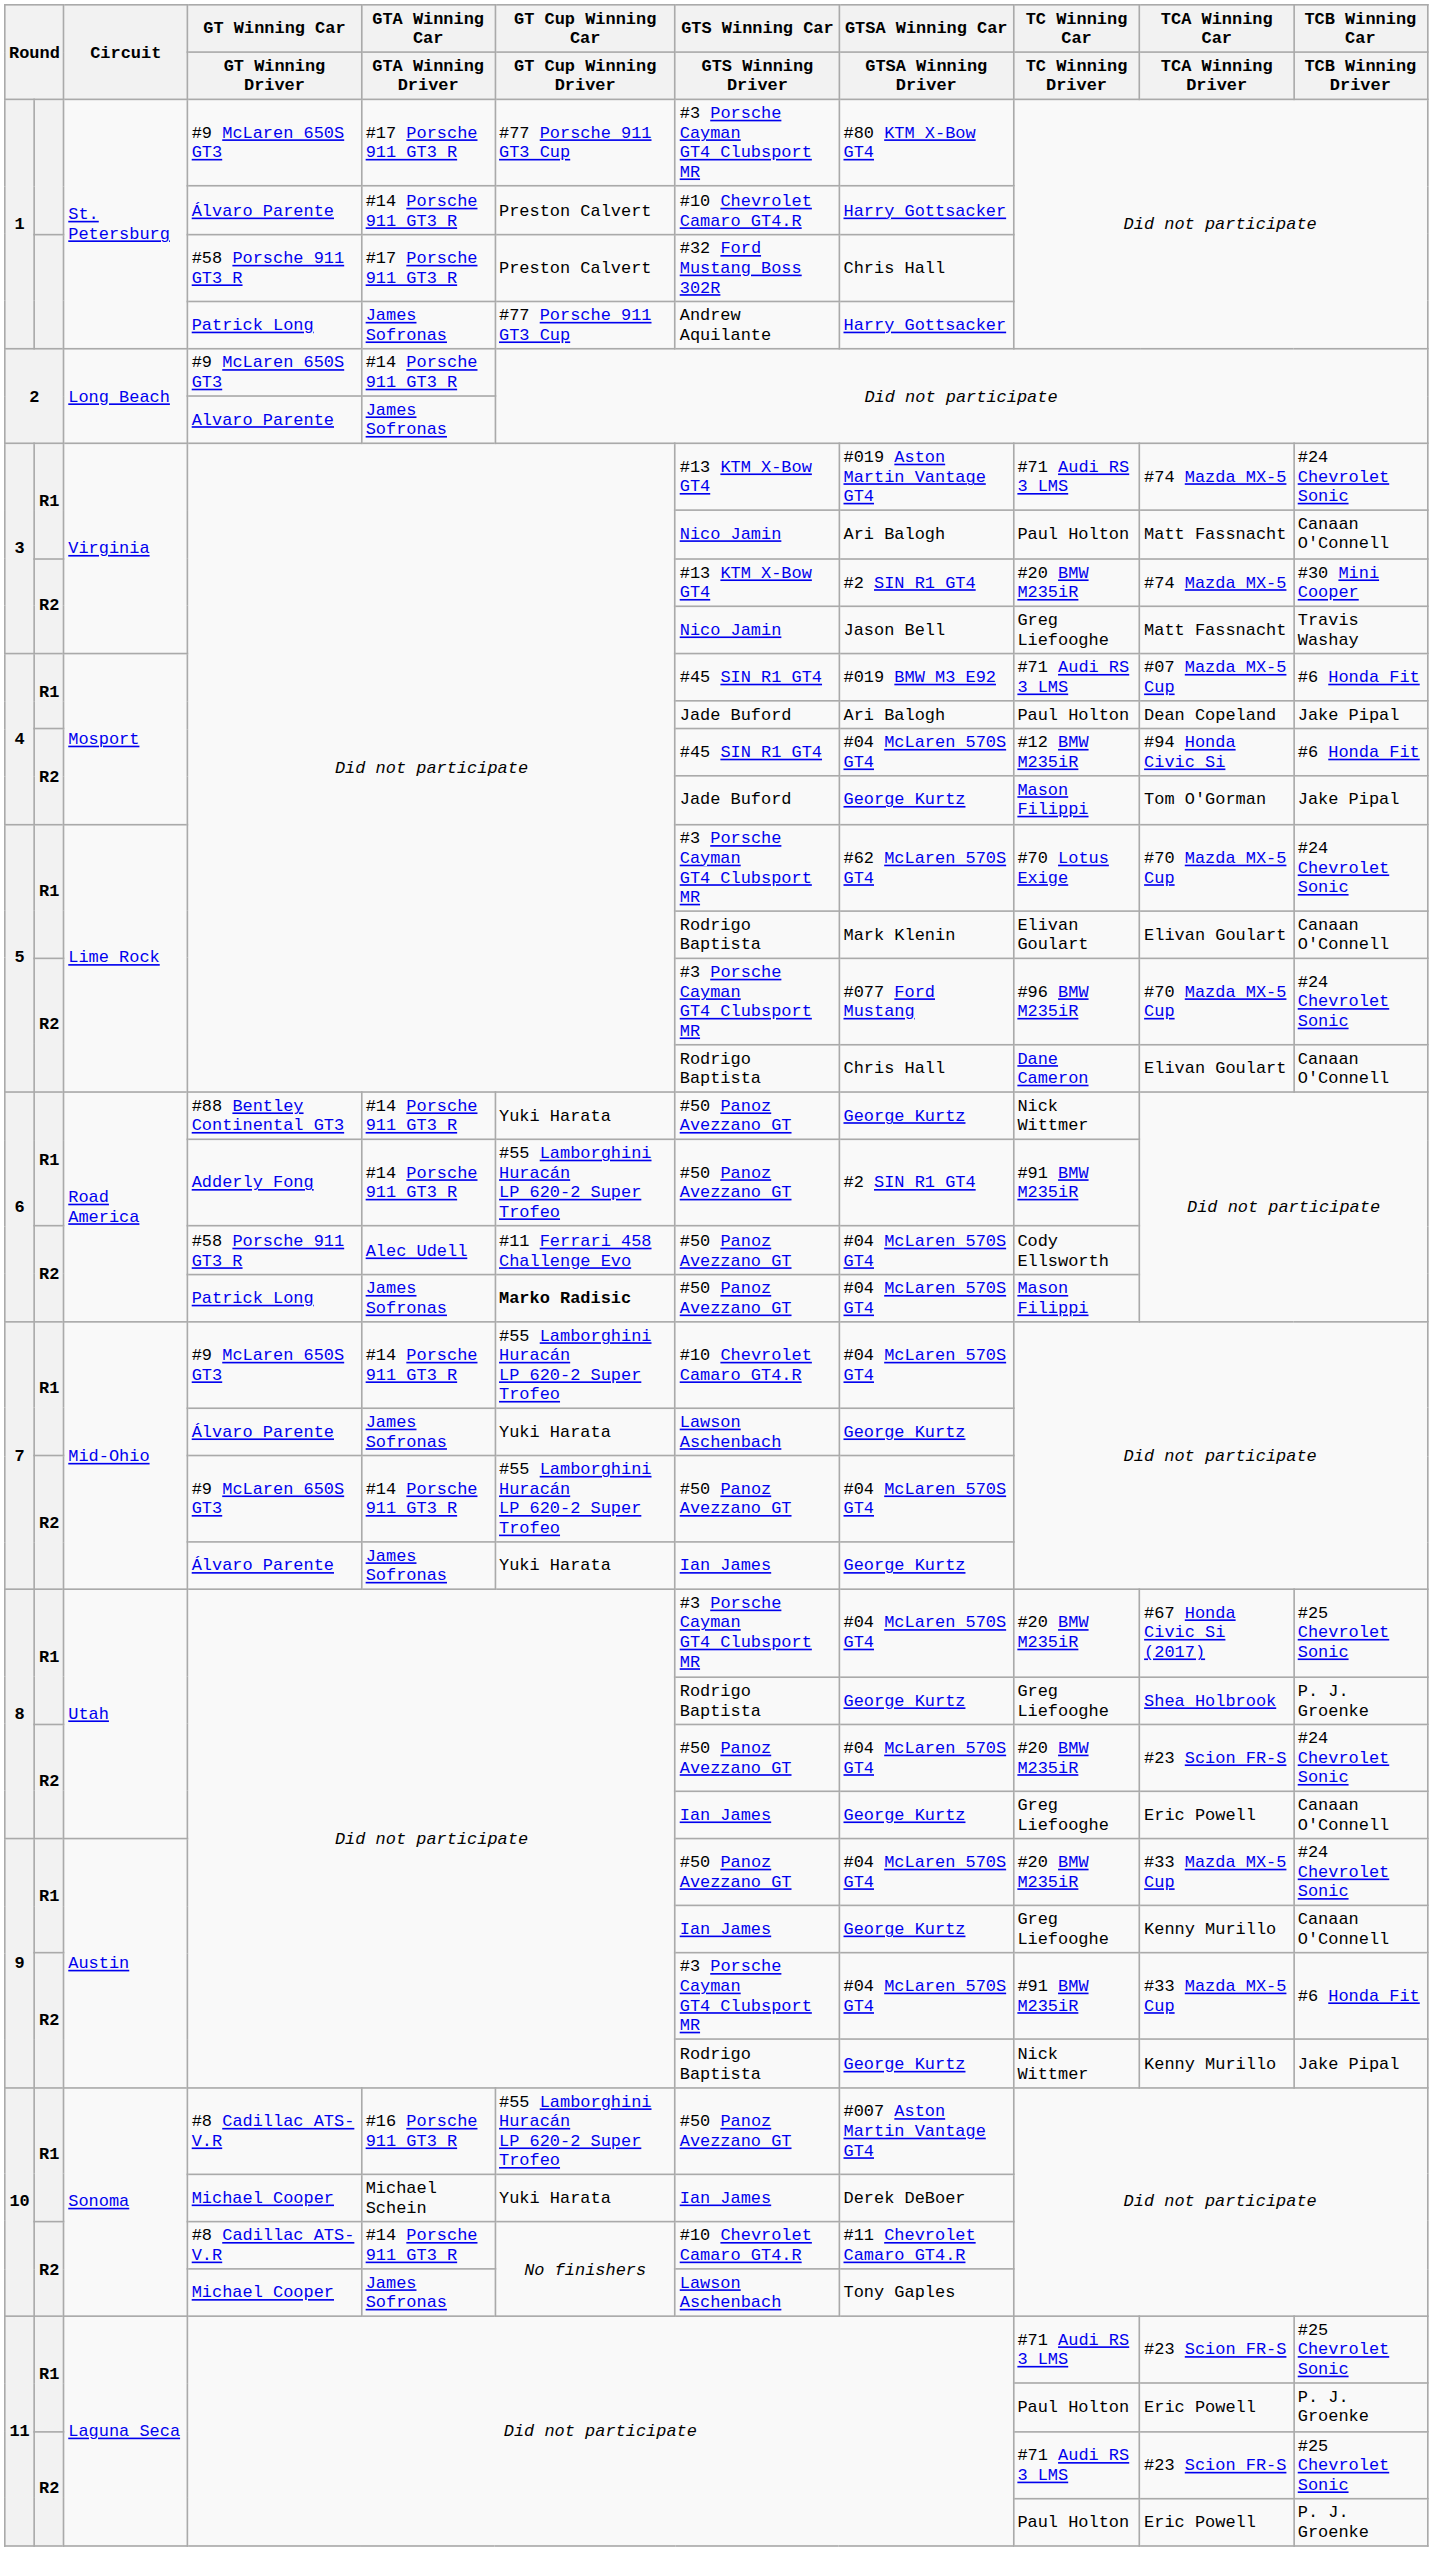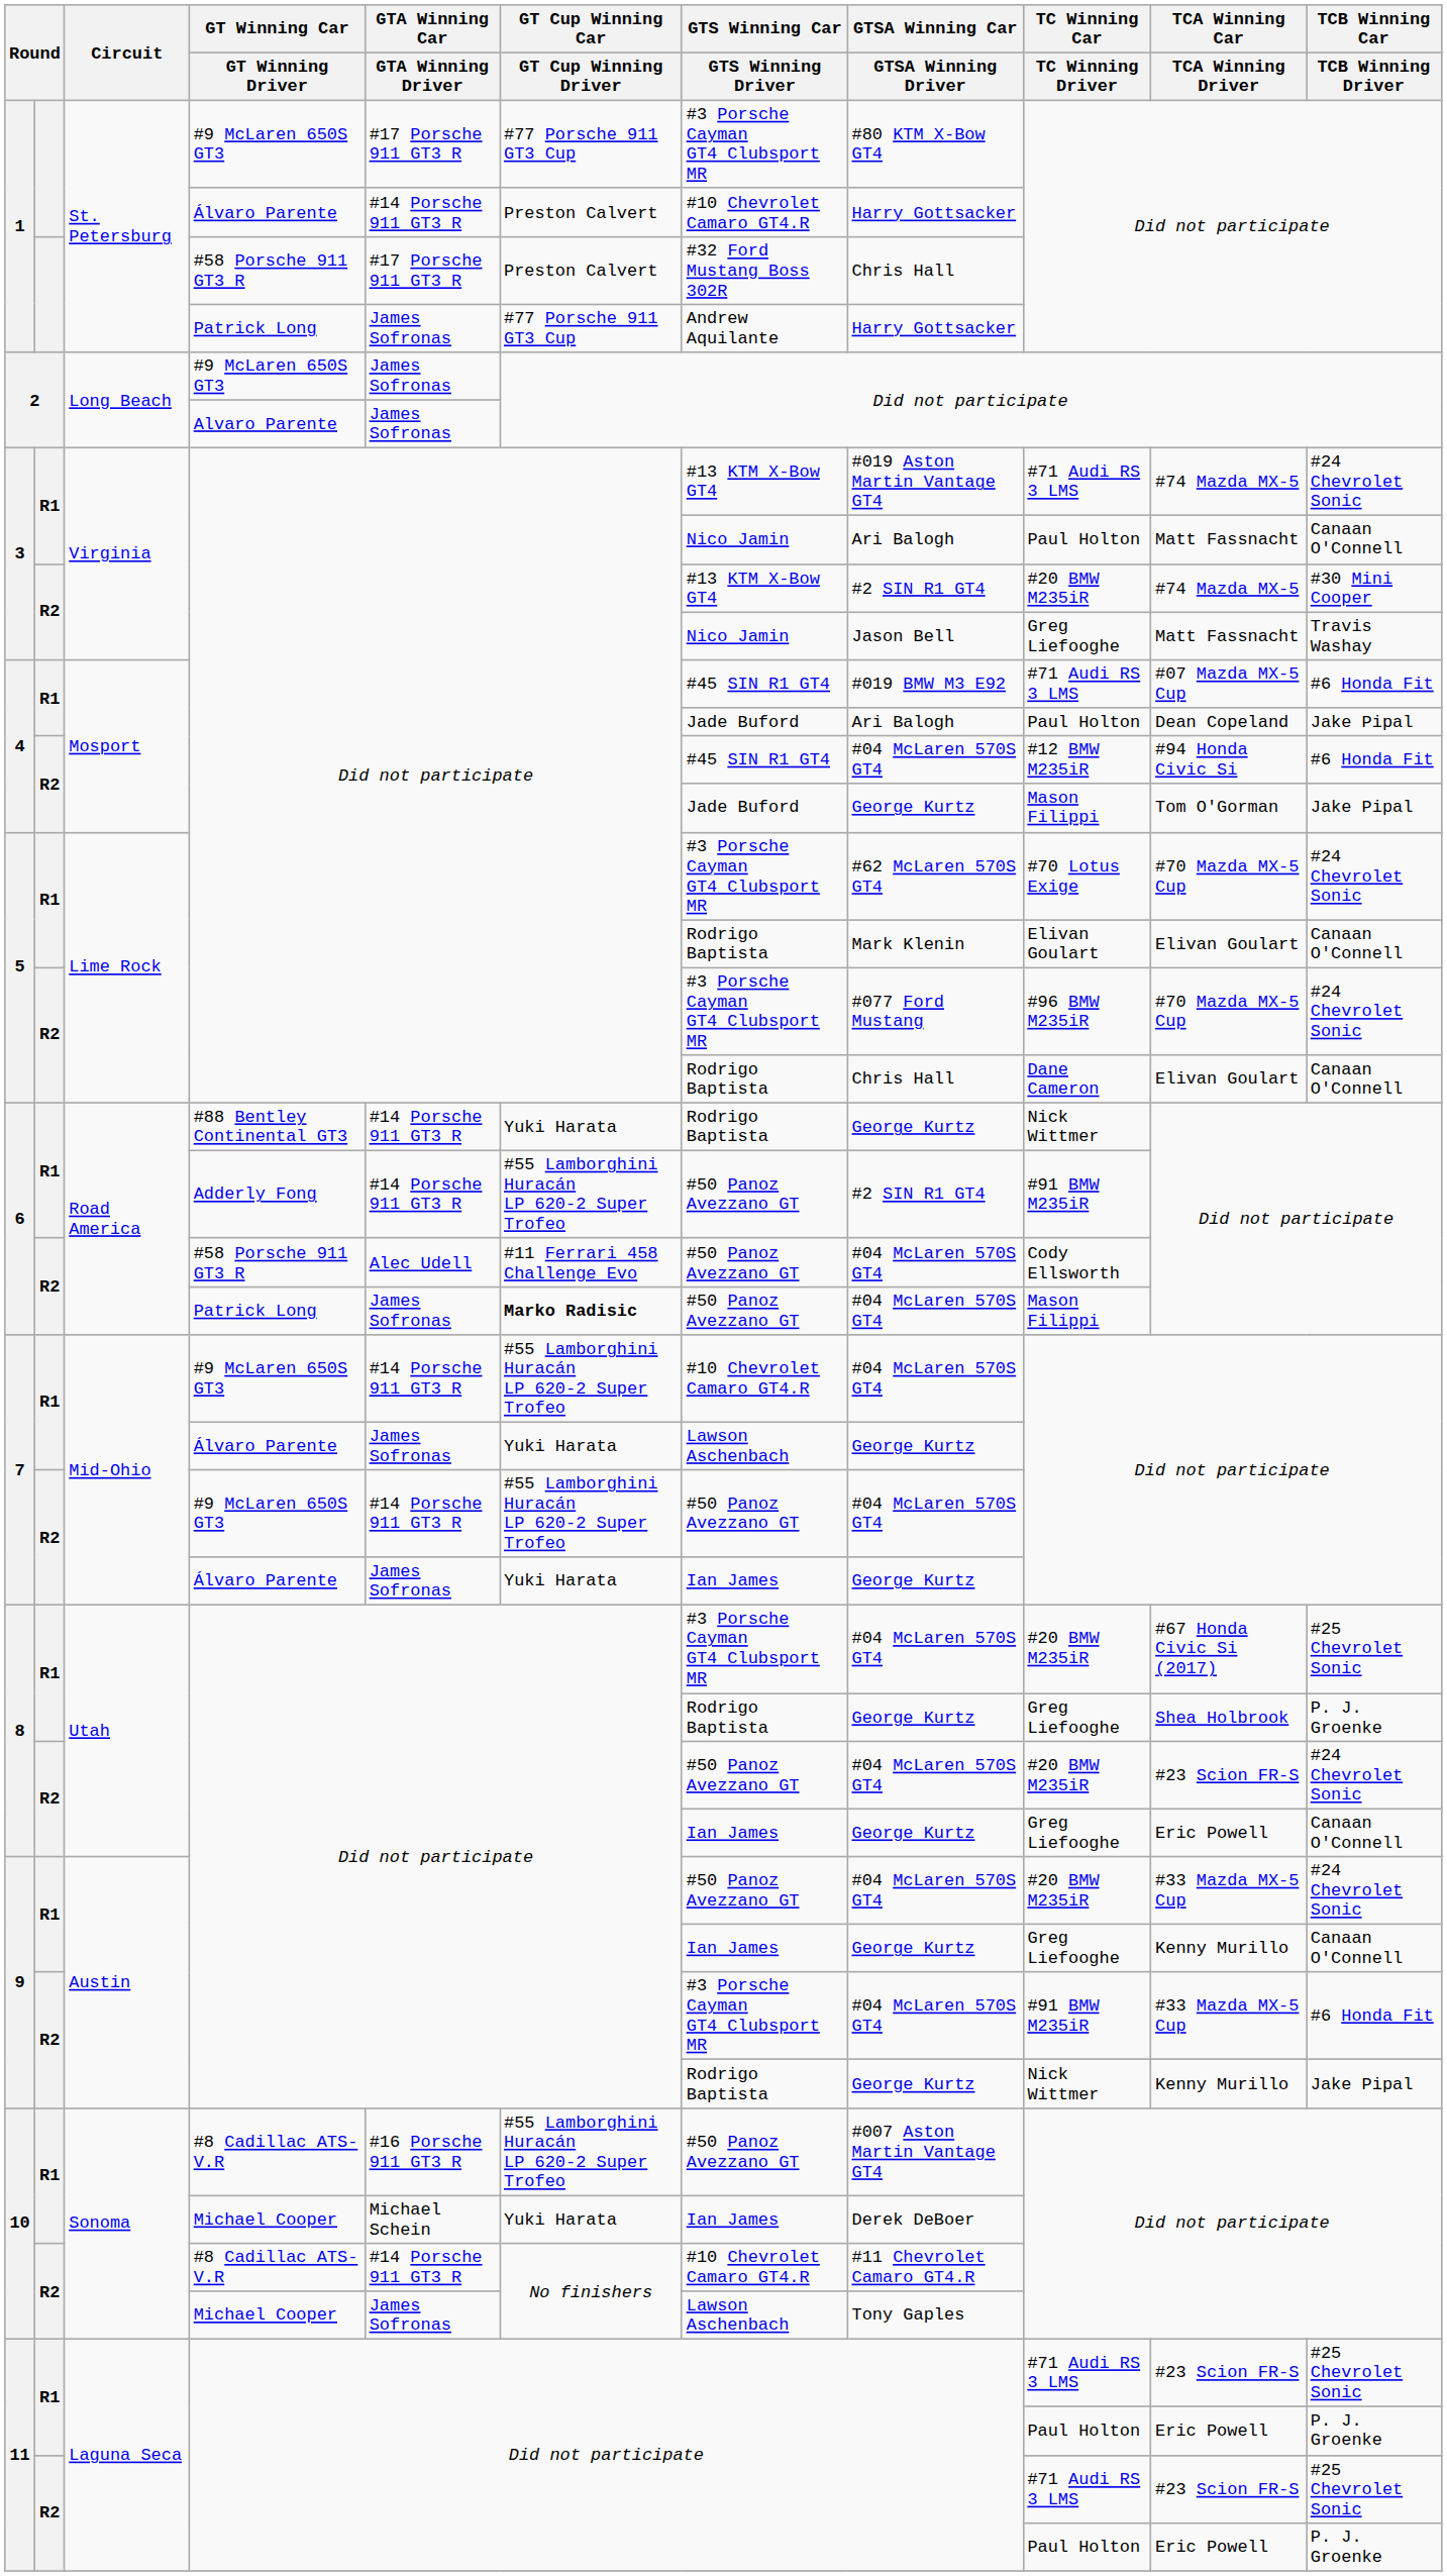2 / #9 McLaren 650S GT3 | GTA Winning Car / GTA Winning Driver: #14 Porsche 911 GT3 R -> James Sofronas
6 / #88 Bentley Continental GT3 | GTS Winning Car / GTS Winning Driver: #50 Panoz Avezzano GT -> Rodrigo Baptista
